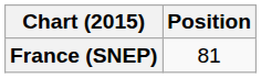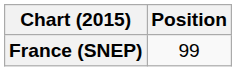France (SNEP) | Position: 81 -> 99
